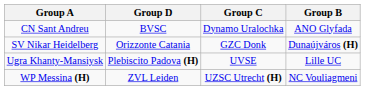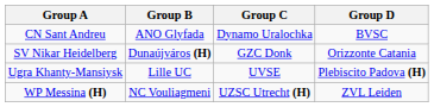columns swapped: Group B <-> Group D
